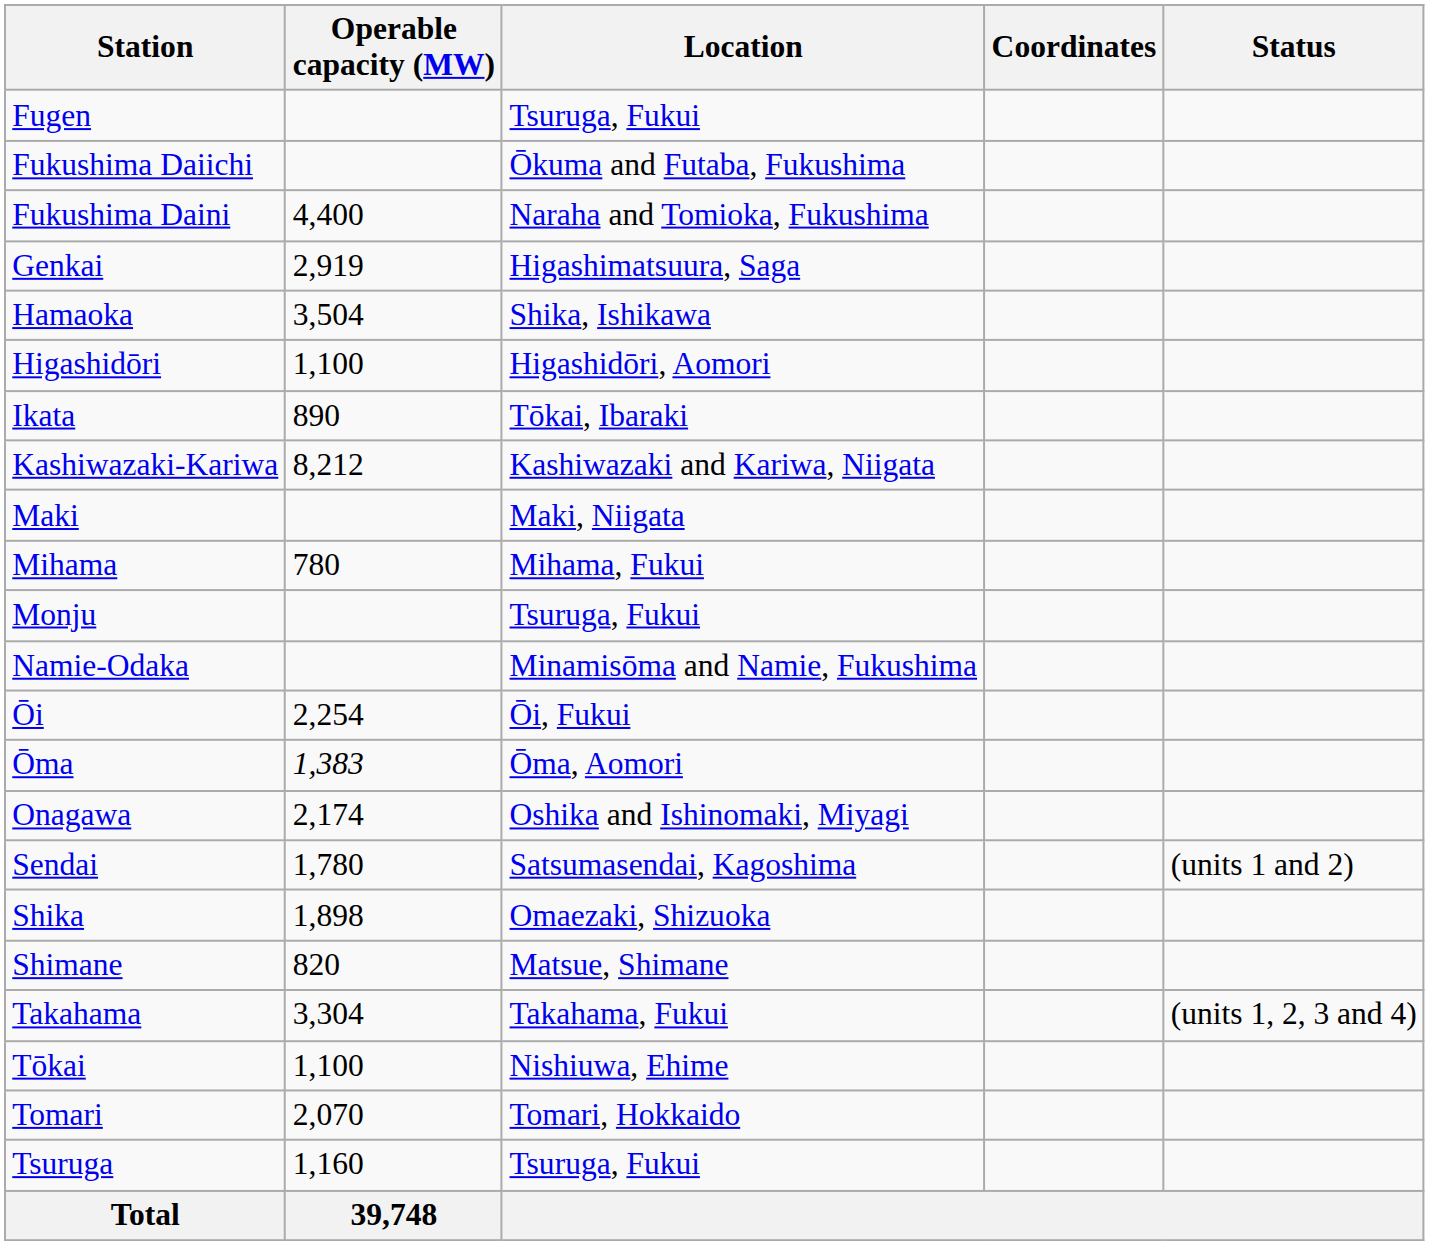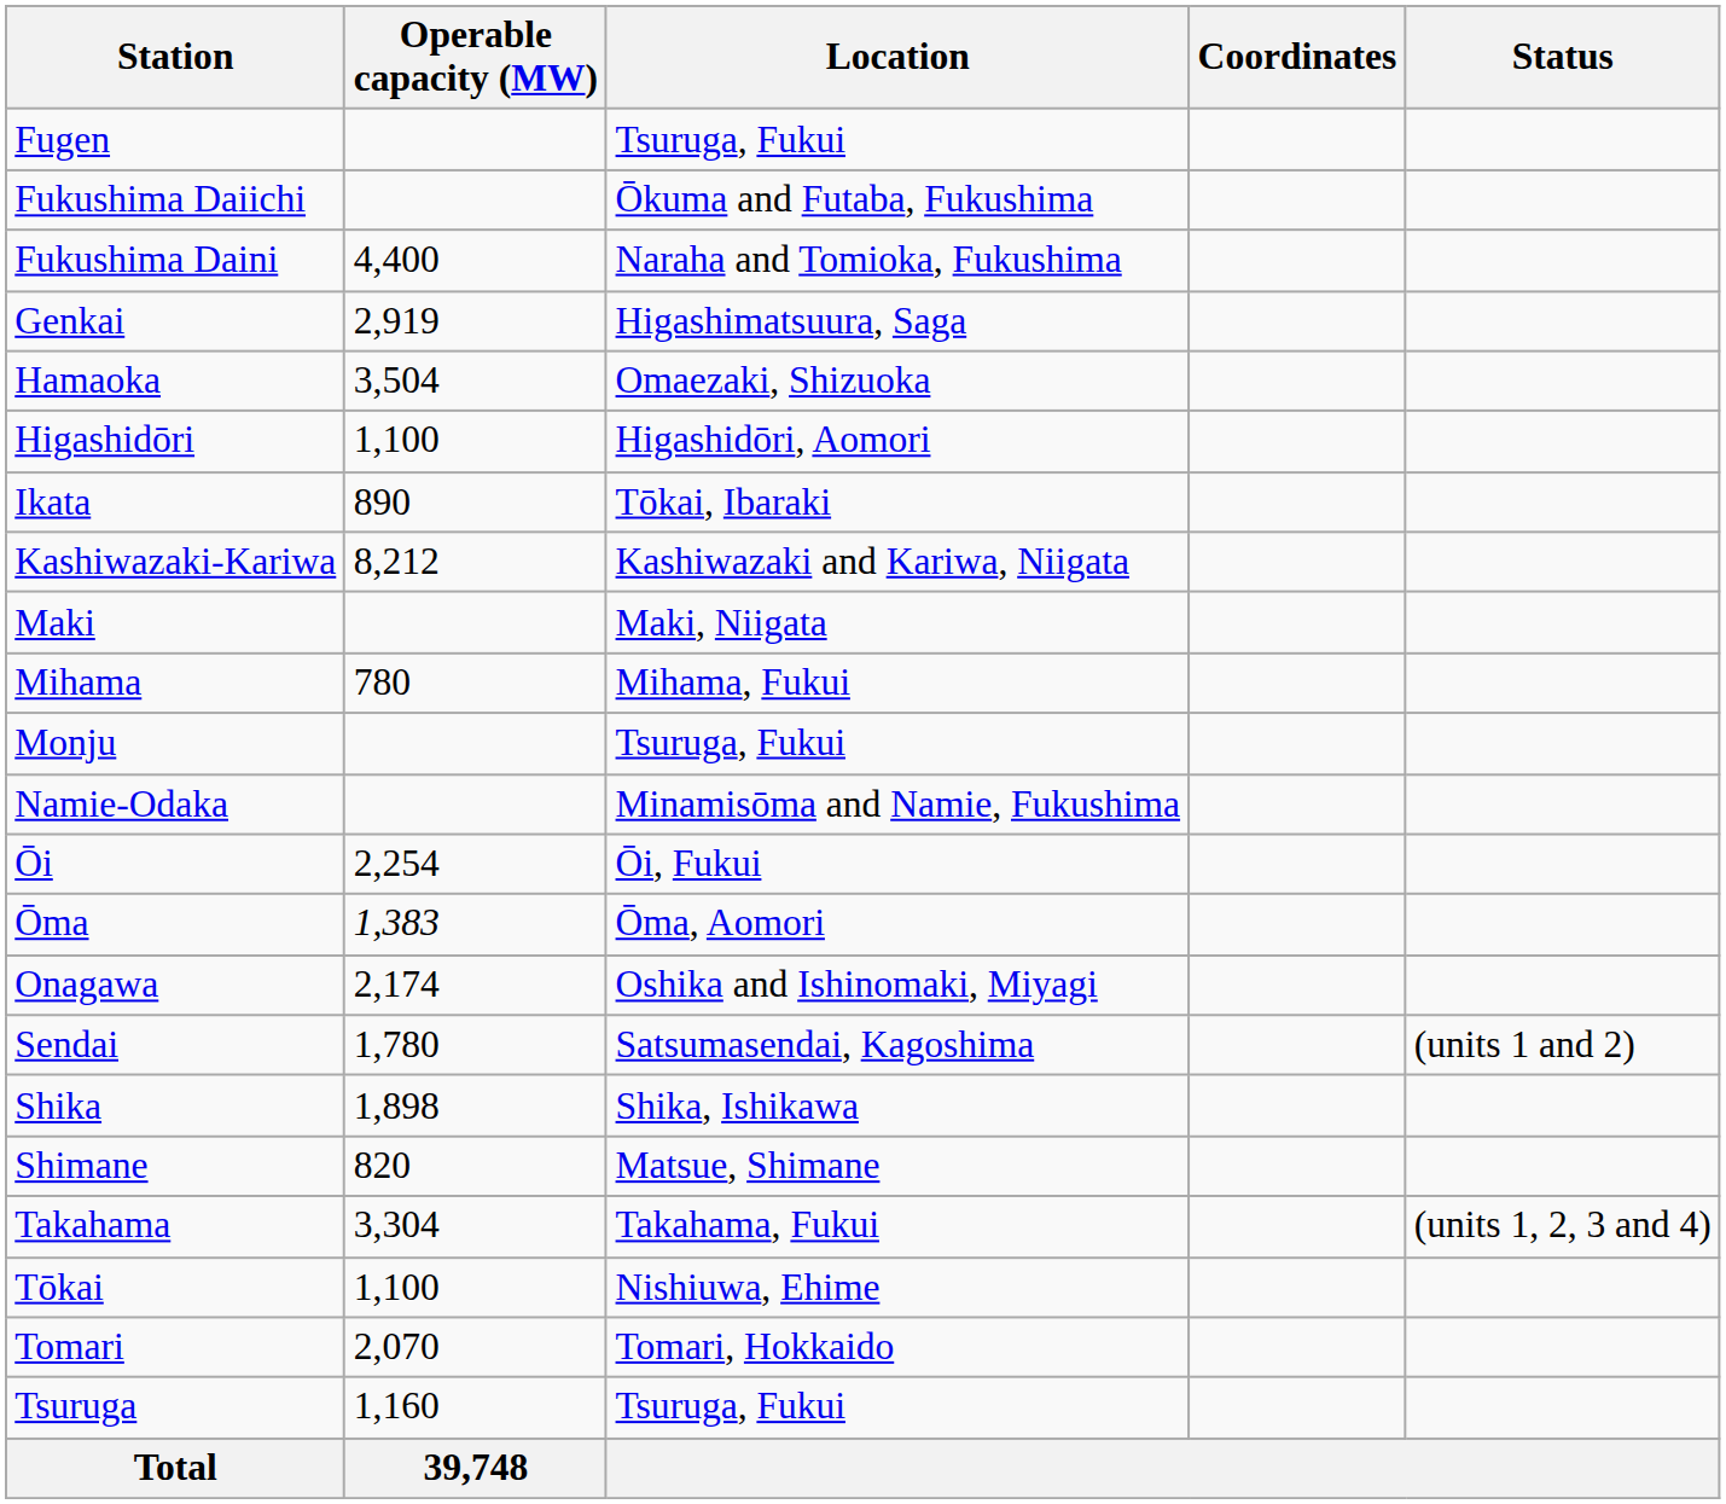Hamaoka | Location: Shika, Ishikawa -> Omaezaki, Shizuoka
Shika | Location: Omaezaki, Shizuoka -> Shika, Ishikawa
